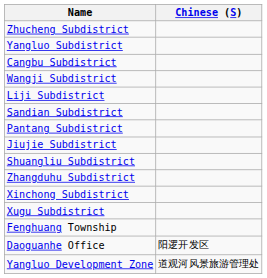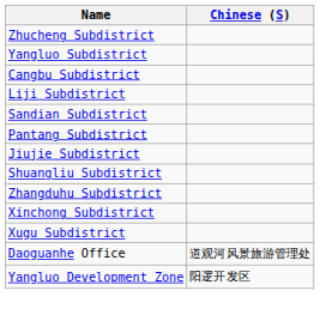- row: Wangji Subdistrict
- row: Fenghuang Township
Daoguanhe Office | Chinese (S): 阳逻开发区 -> 道观河风景旅游管理处
Yangluo Development Zone | Chinese (S): 道观河风景旅游管理处 -> 阳逻开发区
